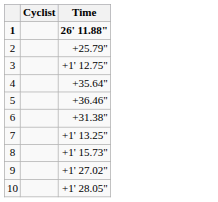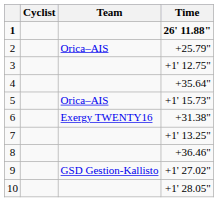+ column: Team | Orica–AIS | Orica–AIS | Exergy TWENTY16 | GSD Gestion-Kallisto
5 | Time: +36.46" -> +1' 15.73"
8 | Time: +1' 15.73" -> +36.46"
